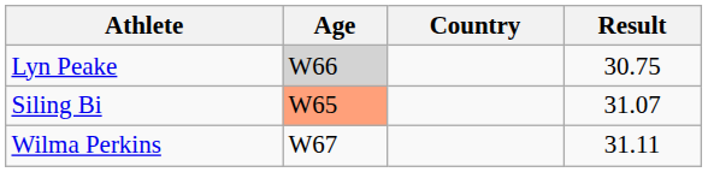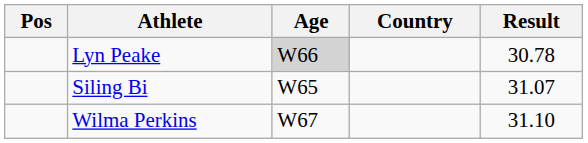+ column: Pos
Lyn Peake | Result: 30.75 -> 30.78
Siling Bi | Age: lightsalmon background -> no background
Wilma Perkins | Result: 31.11 -> 31.10
